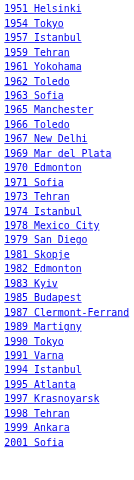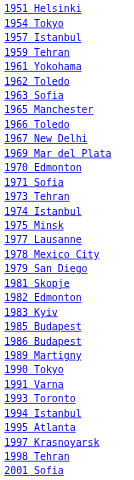+ row: 1975 Minsk
+ row: 1977 Lausanne
+ row: 1986 Budapest
- row: 1987 Clermont-Ferrand
+ row: 1993 Toronto
- row: 1999 Ankara
